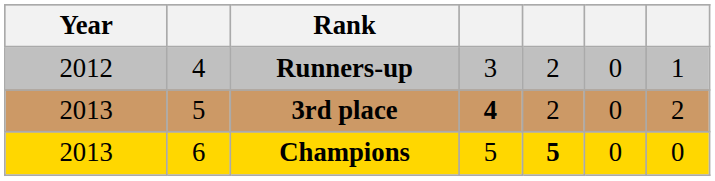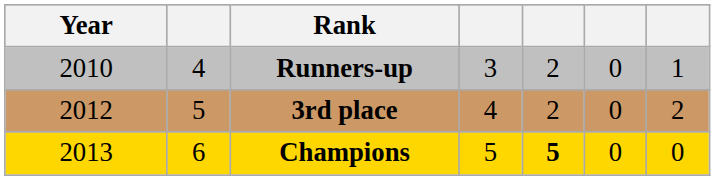Runners-up | Year: 2012 -> 2010
3rd place | Year: 2013 -> 2012
3rd place | column 4: bold -> normal
